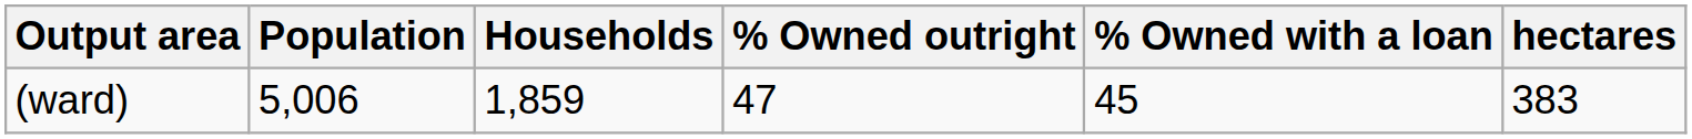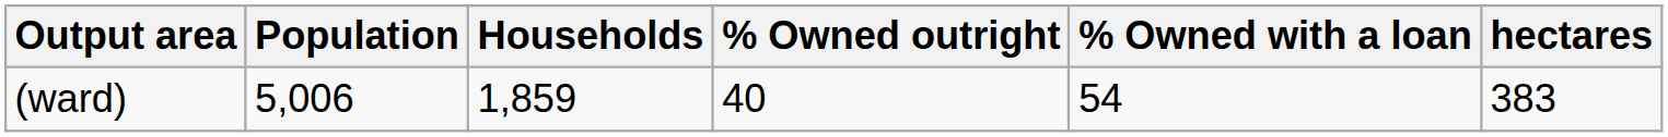(ward) | % Owned outright: 47 -> 40
(ward) | % Owned with a loan: 45 -> 54
